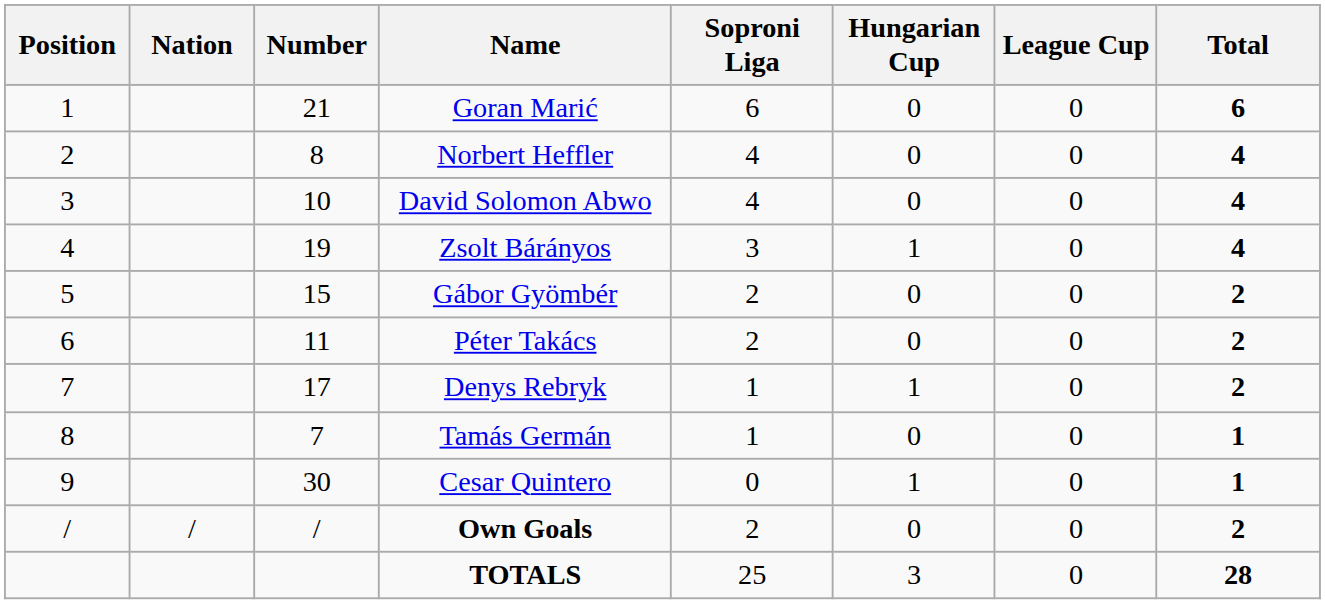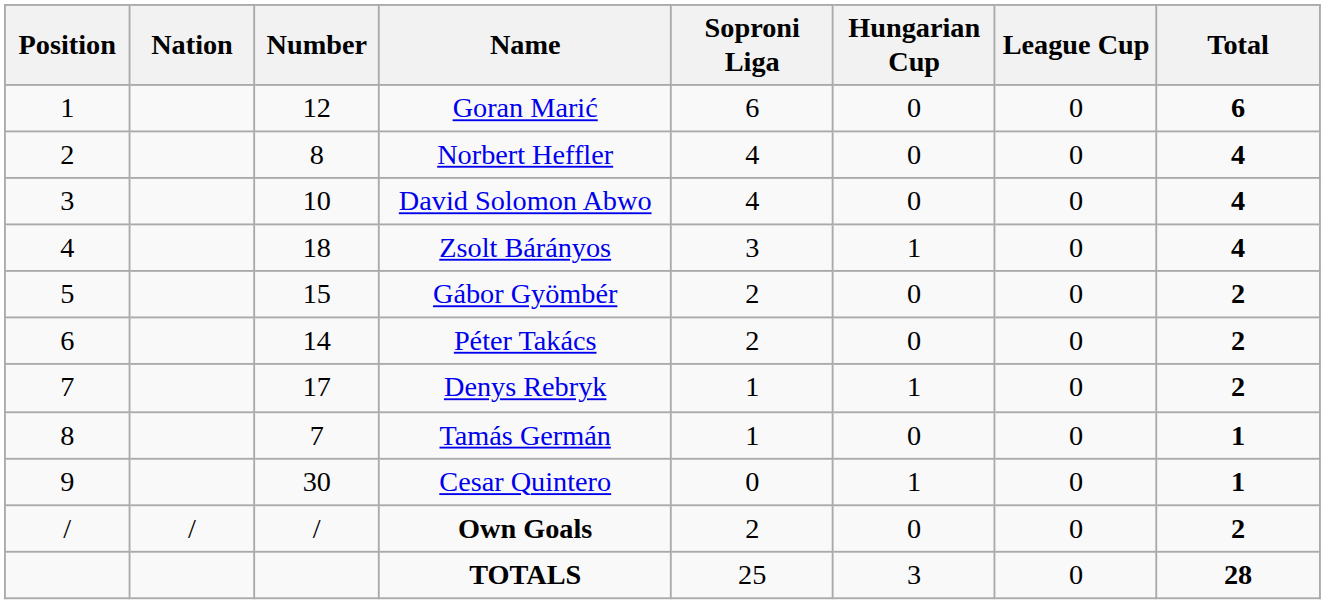Goran Marić | Number: 21 -> 12
Zsolt Bárányos | Number: 19 -> 18
Péter Takács | Number: 11 -> 14
